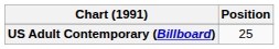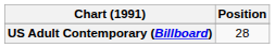US Adult Contemporary (Billboard) | Position: 25 -> 28
